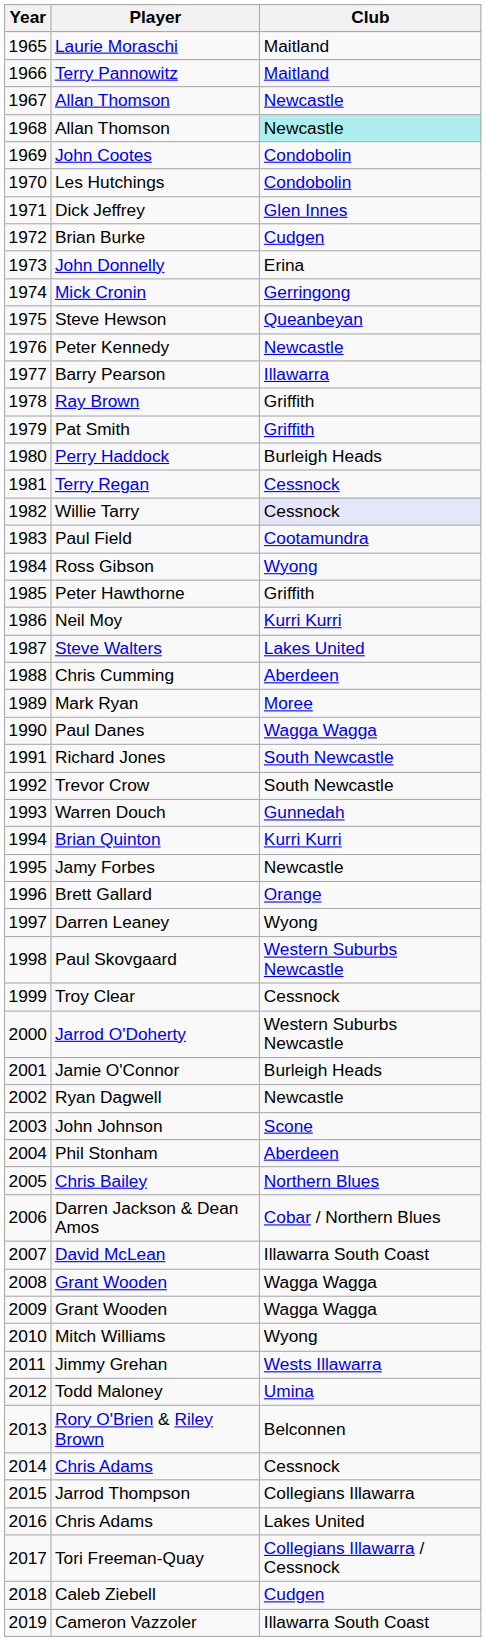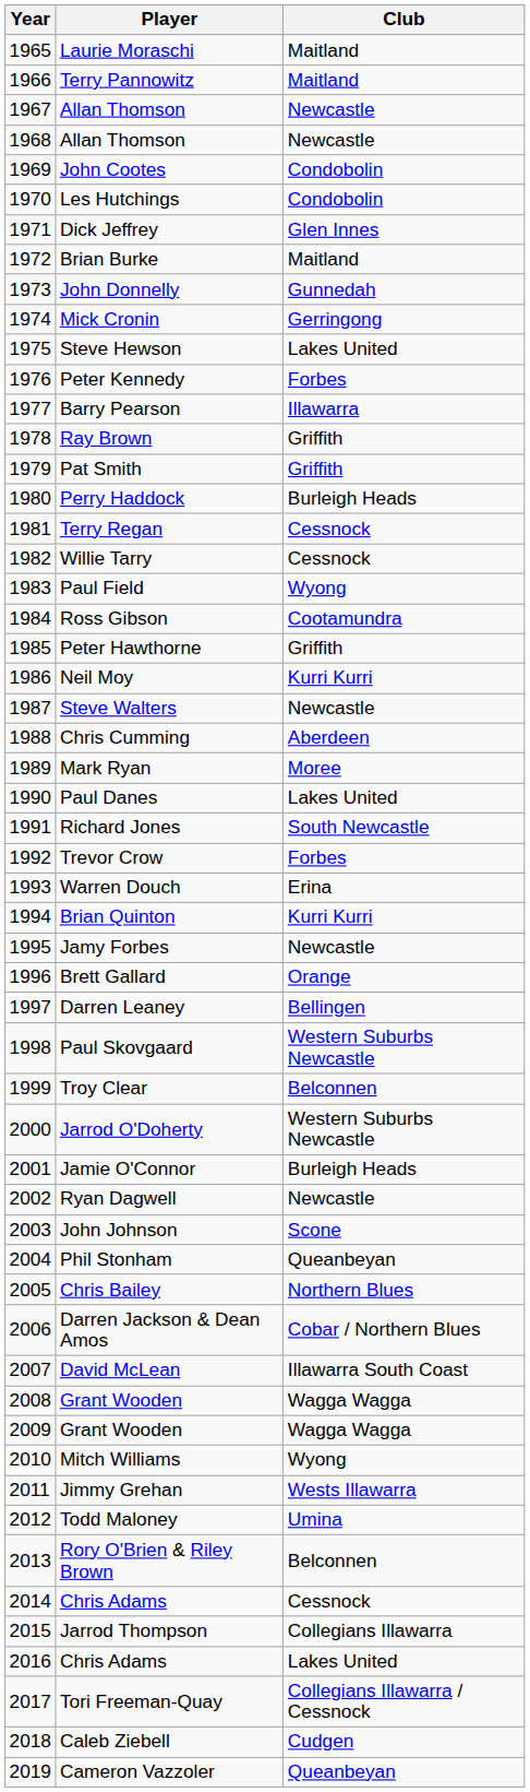1968 / Allan Thomson | Club: paleturquoise background -> no background
Brian Burke | Club: Cudgen -> Maitland
John Donnelly | Club: Erina -> Gunnedah
Steve Hewson | Club: Queanbeyan -> Lakes United
Peter Kennedy | Club: Newcastle -> Forbes
Willie Tarry | Club: lavender background -> no background
Paul Field | Club: Cootamundra -> Wyong
Ross Gibson | Club: Wyong -> Cootamundra
Steve Walters | Club: Lakes United -> Newcastle
Paul Danes | Club: Wagga Wagga -> Lakes United
Trevor Crow | Club: South Newcastle -> Forbes
Warren Douch | Club: Gunnedah -> Erina
Darren Leaney | Club: Wyong -> Bellingen
Troy Clear | Club: Cessnock -> Belconnen
Phil Stonham | Club: Aberdeen -> Queanbeyan
Cameron Vazzoler | Club: Illawarra South Coast -> Queanbeyan
